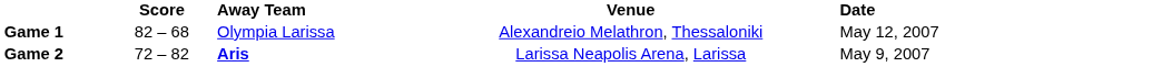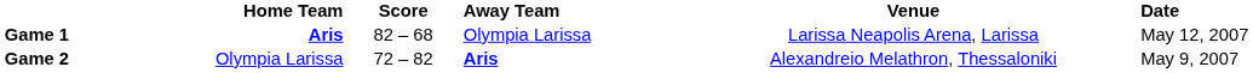+ column: Home Team | Aris | Olympia Larissa
Game 1 | Venue: Alexandreio Melathron, Thessaloniki -> Larissa Neapolis Arena, Larissa
Game 2 | Venue: Larissa Neapolis Arena, Larissa -> Alexandreio Melathron, Thessaloniki
